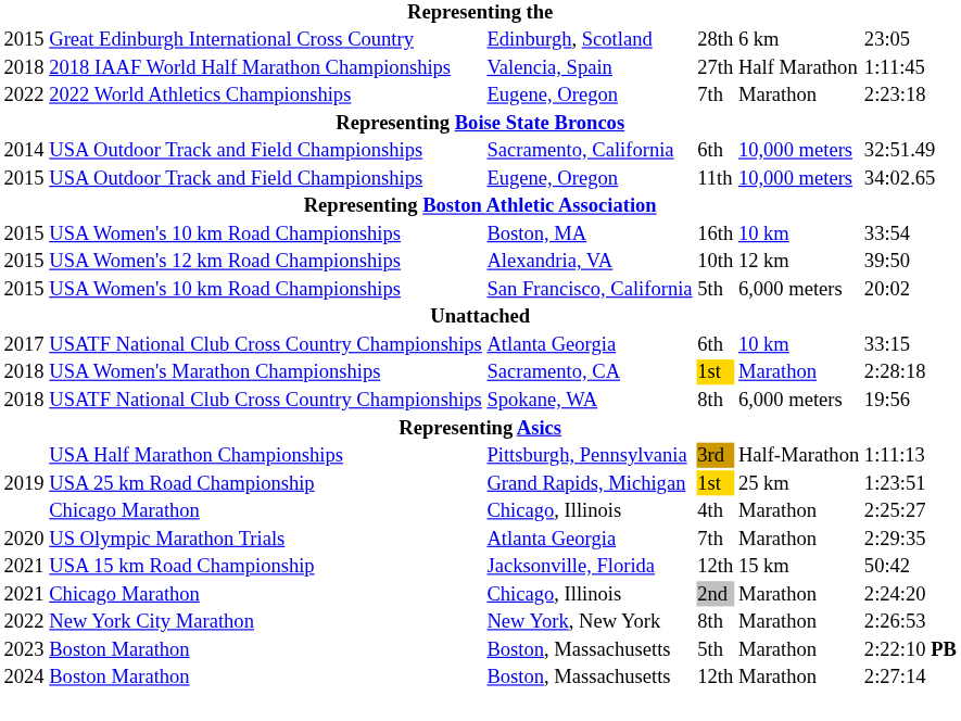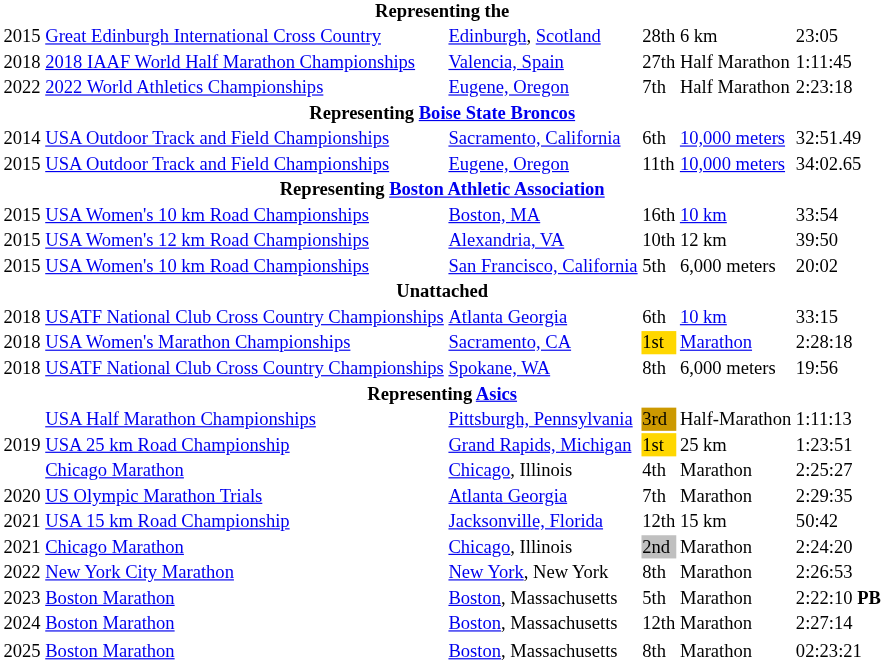Eugene, Oregon / 7th | column 5: Marathon -> Half Marathon
Atlanta Georgia / 6th | column 1: 2017 -> 2018
+ row: 2025 | Boston Marathon | Boston, Massachusetts | 8th | Marathon | 02:23:21
